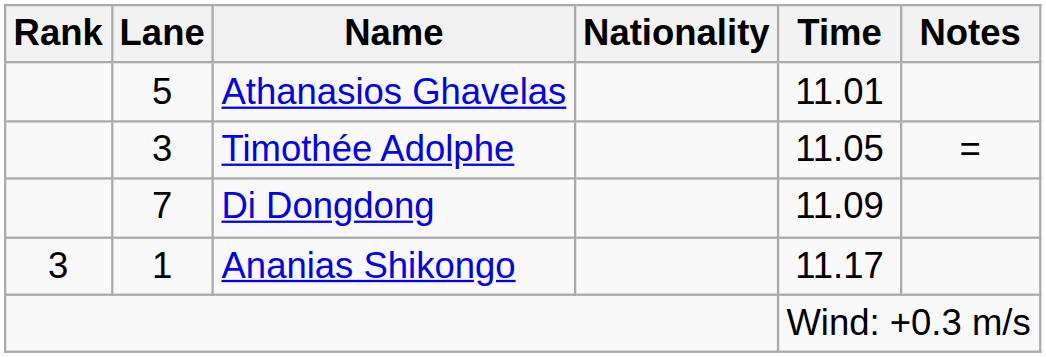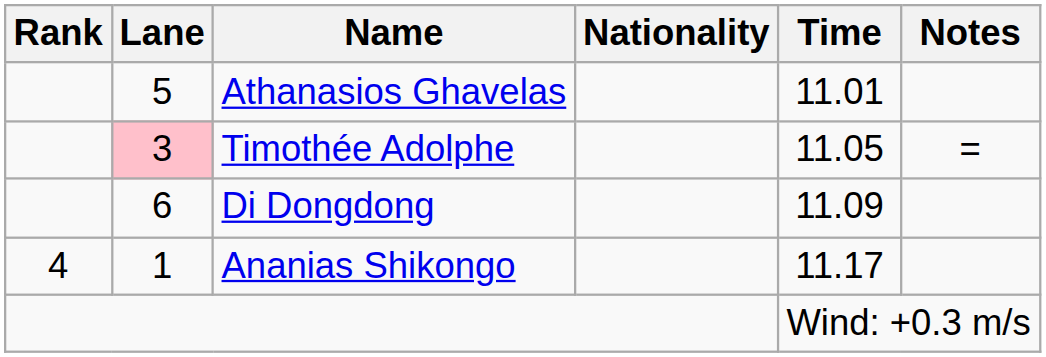Timothée Adolphe | Lane: no background -> pink background
Di Dongdong | Lane: 7 -> 6
Ananias Shikongo | Rank: 3 -> 4
